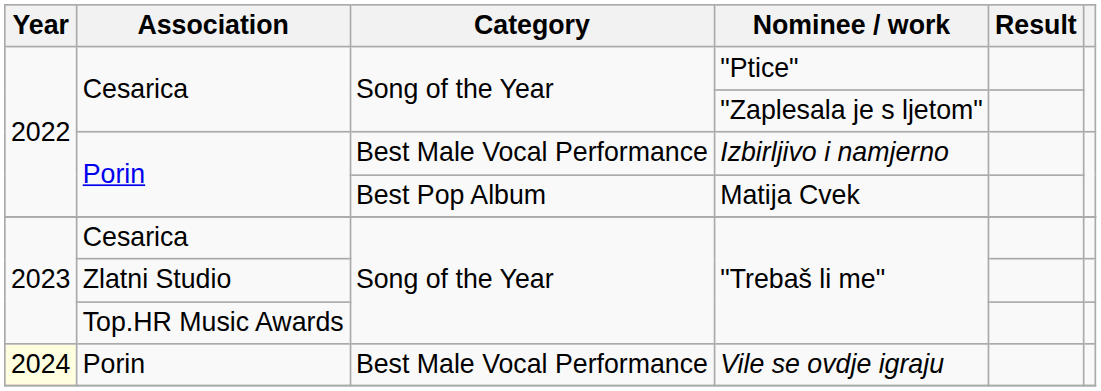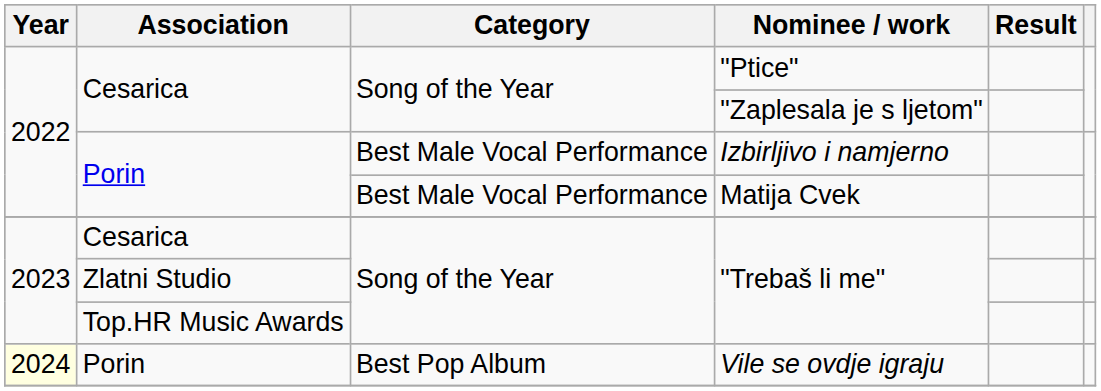Matija Cvek | Category: Best Pop Album -> Best Male Vocal Performance
Vile se ovdje igraju | Category: Best Male Vocal Performance -> Best Pop Album
